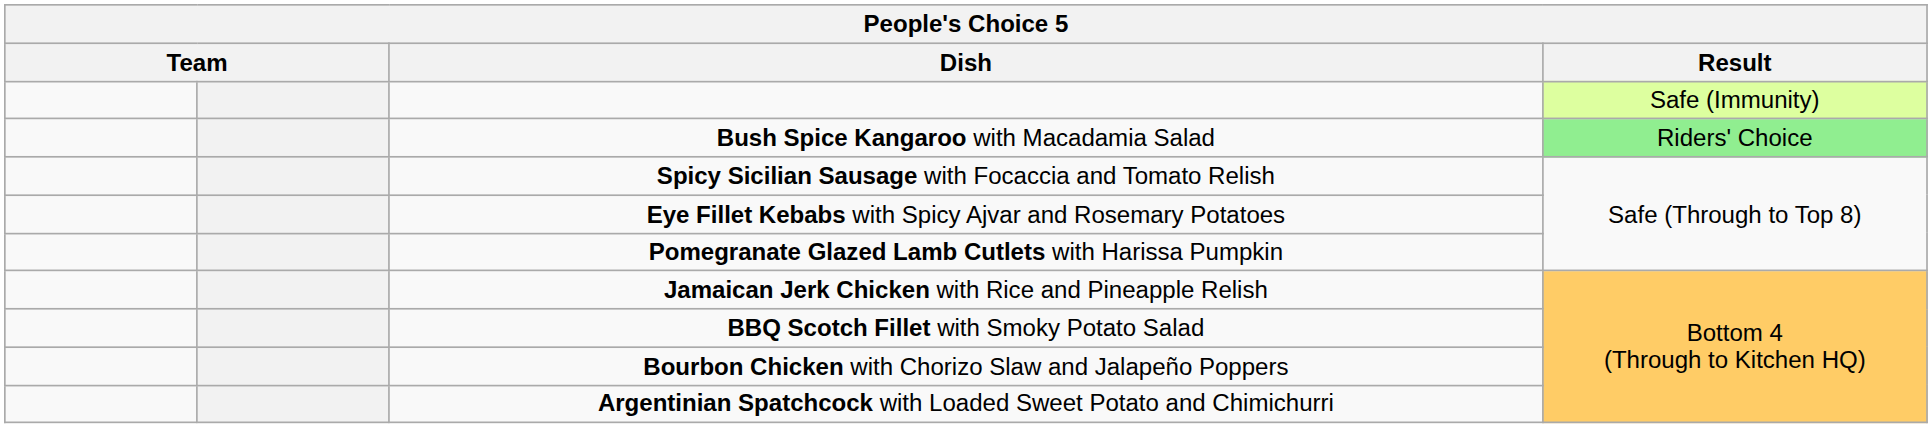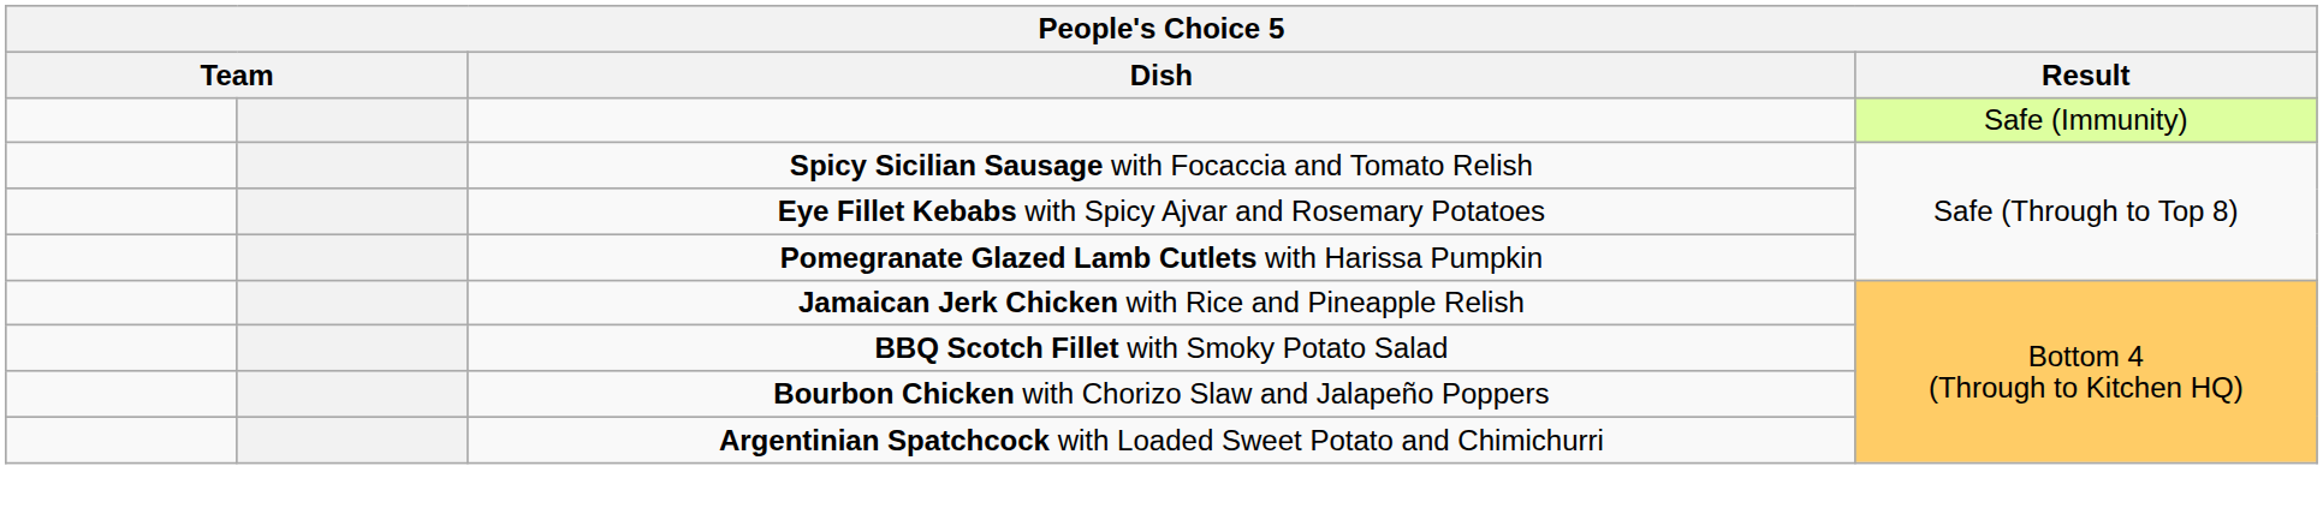- row: Bush Spice Kangaroo with Macadamia Salad | Riders' Choice
